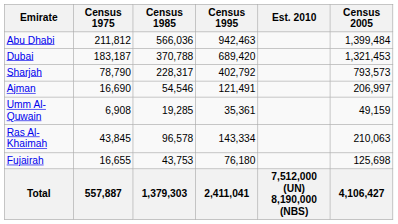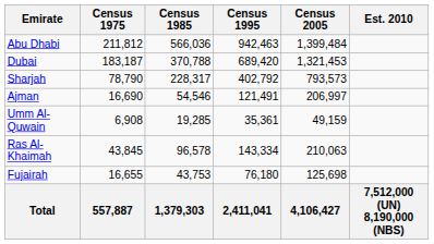columns swapped: Census 2005 <-> Est. 2010
